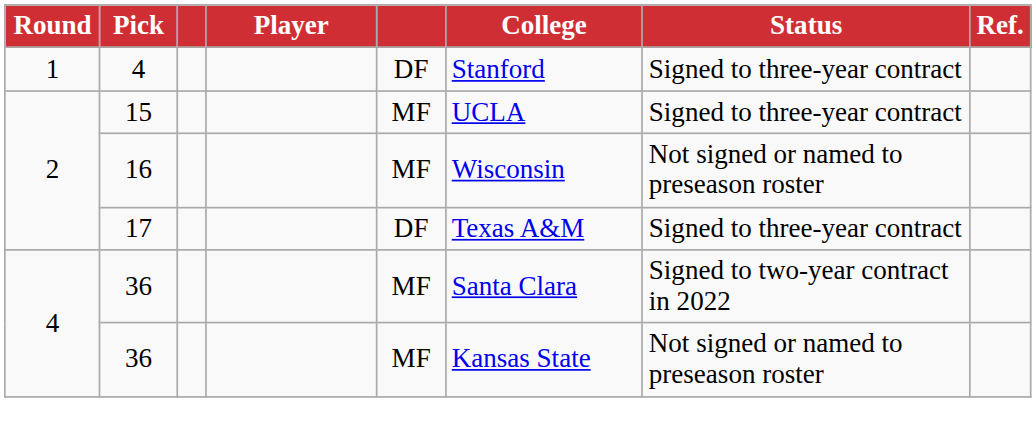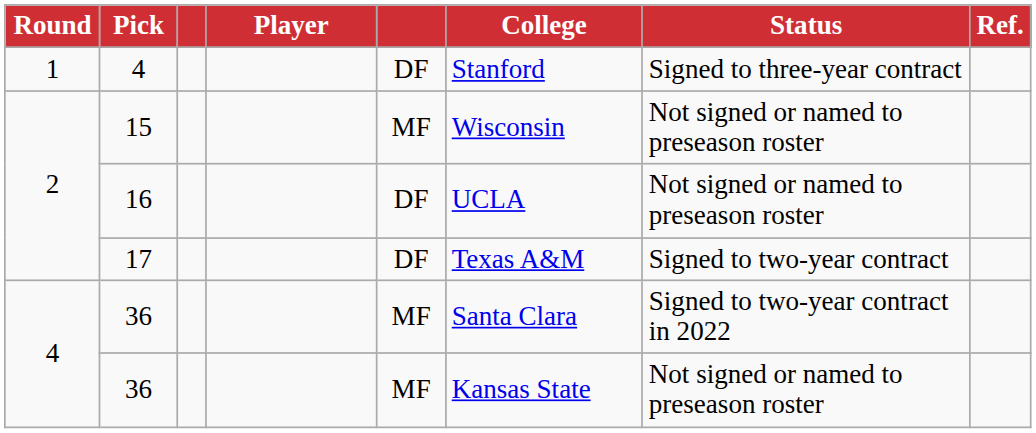15 | College: UCLA -> Wisconsin
15 | Status: Signed to three-year contract -> Not signed or named to preseason roster
16 | column 5: MF -> DF
16 | College: Wisconsin -> UCLA
17 | Status: Signed to three-year contract -> Signed to two-year contract
